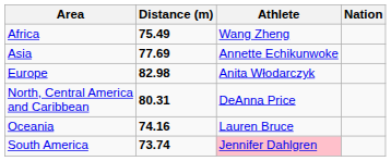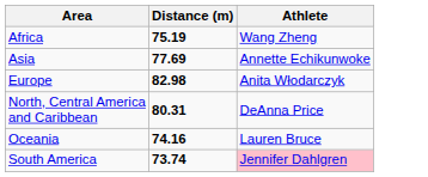- column: Nation
Africa | Distance (m): 75.49 -> 75.19
